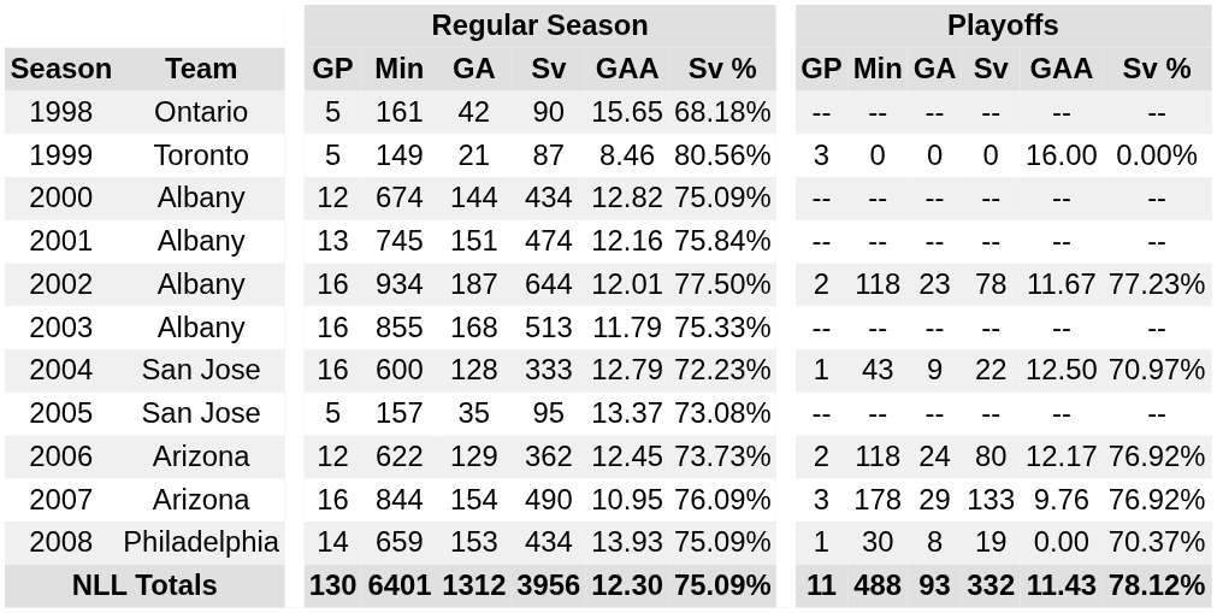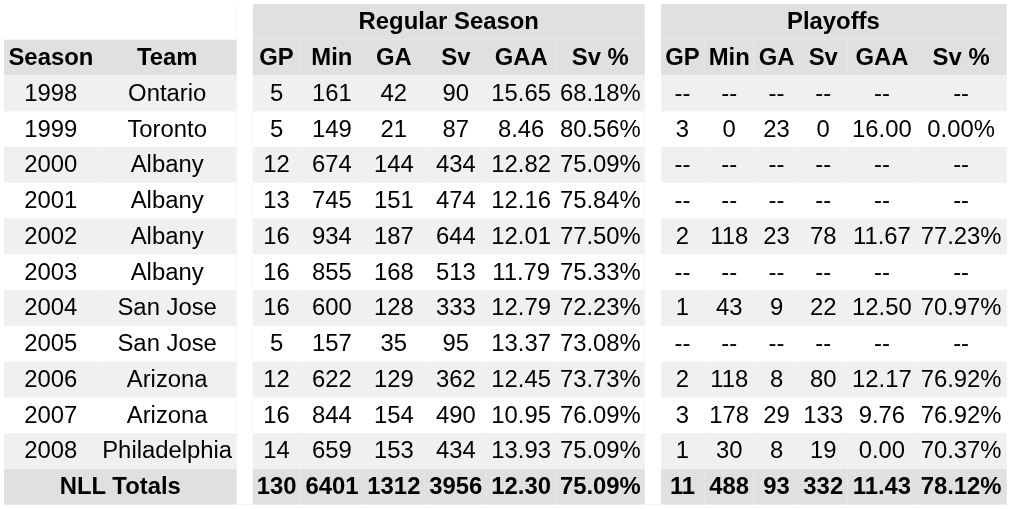1999 | Playoffs / GA: 0 -> 23
2006 | Playoffs / GA: 24 -> 8
